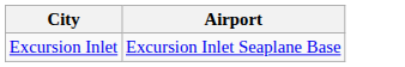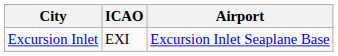+ column: ICAO | EXI
